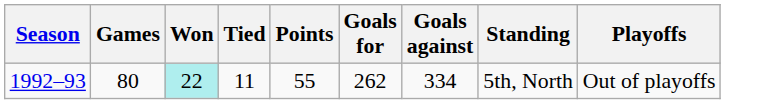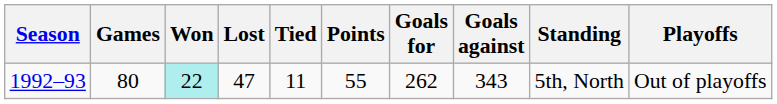+ column: Lost | 47
1992–93 | Goals against: 334 -> 343
